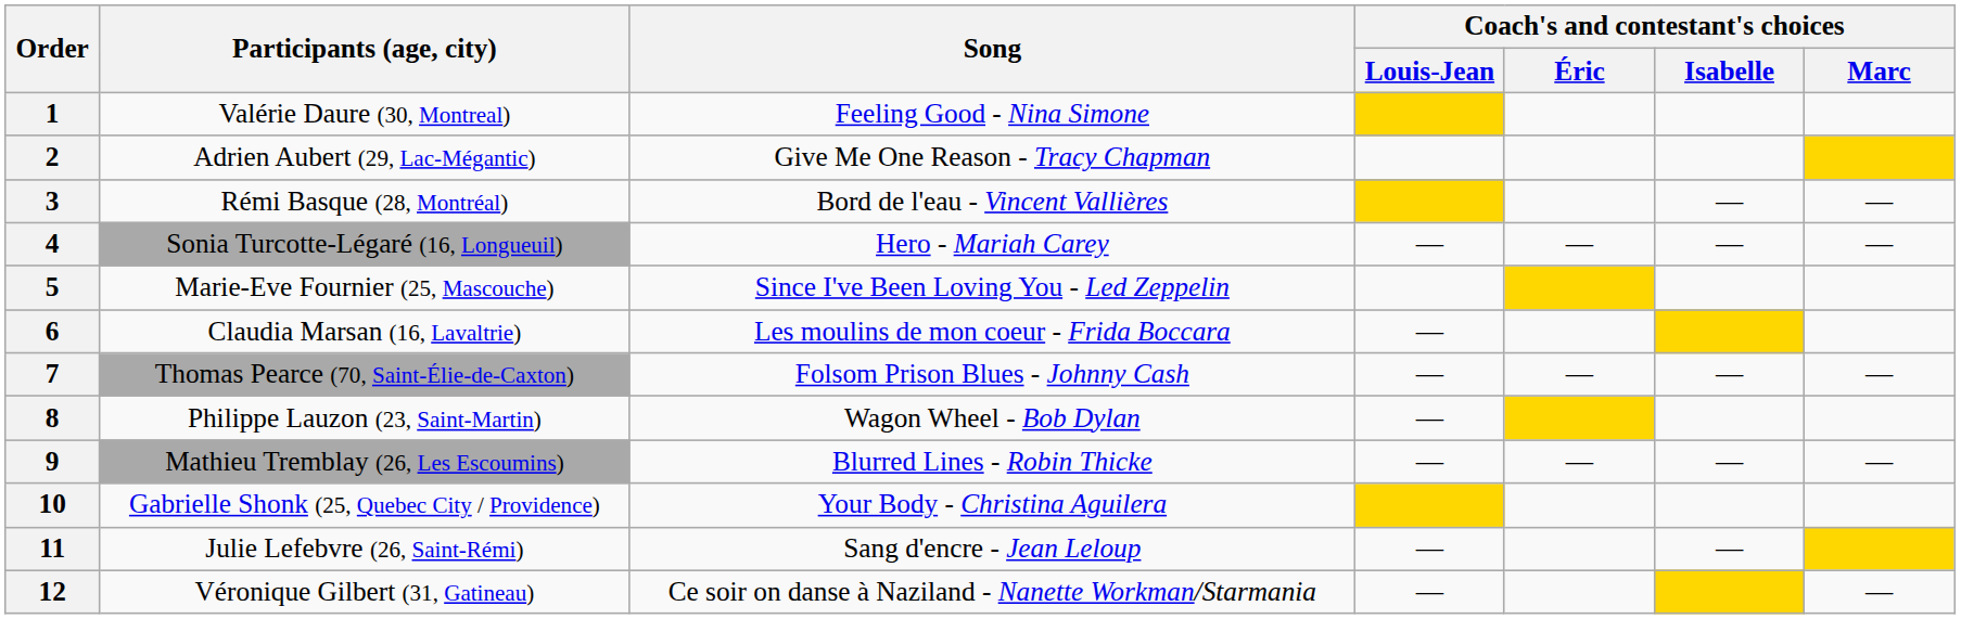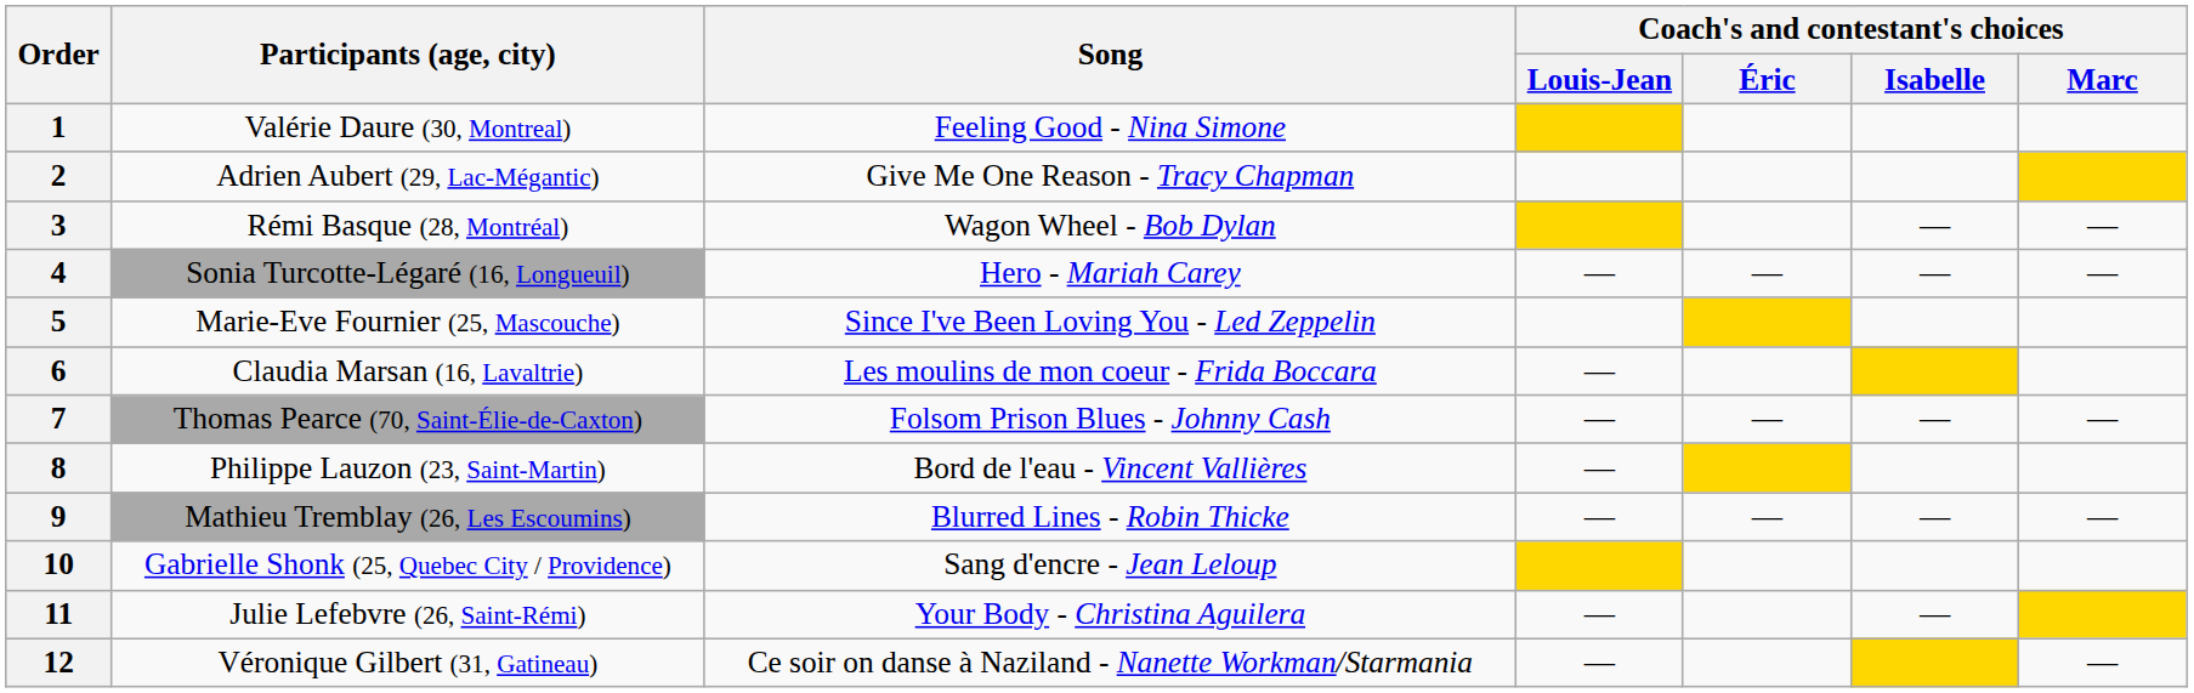3 | Song: Bord de l'eau - Vincent Vallières -> Wagon Wheel - Bob Dylan
8 | Song: Wagon Wheel - Bob Dylan -> Bord de l'eau - Vincent Vallières
10 | Song: Your Body - Christina Aguilera -> Sang d'encre - Jean Leloup
11 | Song: Sang d'encre - Jean Leloup -> Your Body - Christina Aguilera
